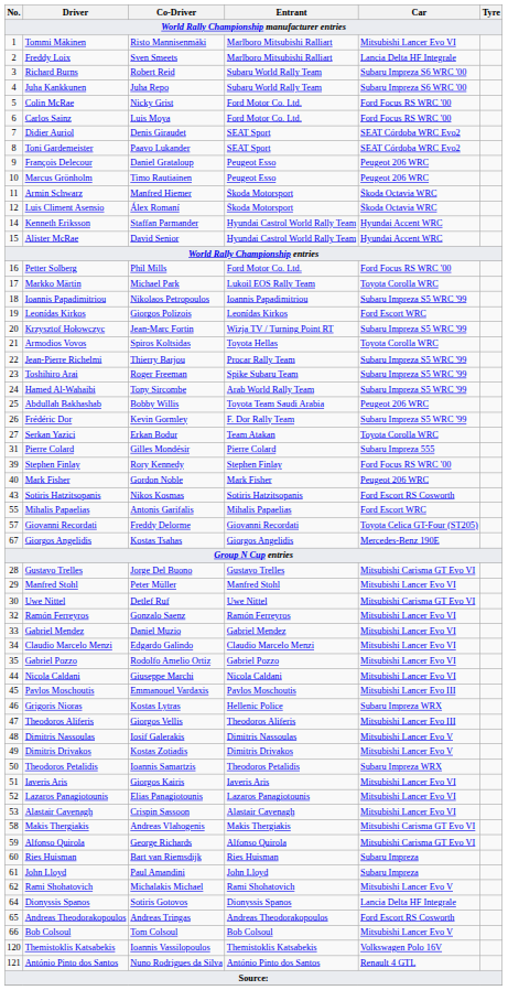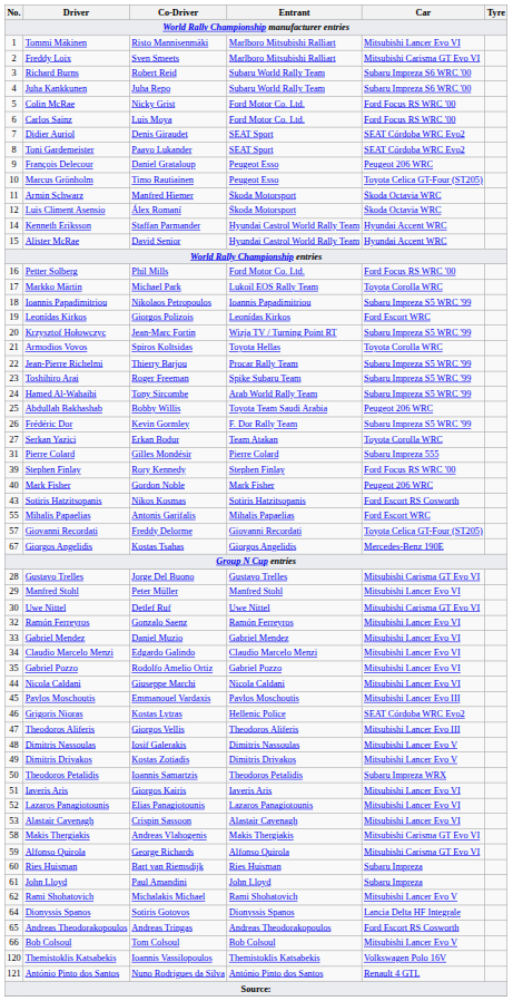Freddy Loix | Car: Lancia Delta HF Integrale -> Mitsubishi Carisma GT Evo VI
Marcus Grönholm | Car: Peugeot 206 WRC -> Toyota Celica GT-Four (ST205)
Grigoris Nioras | Car: Subaru Impreza WRX -> SEAT Córdoba WRC Evo2
